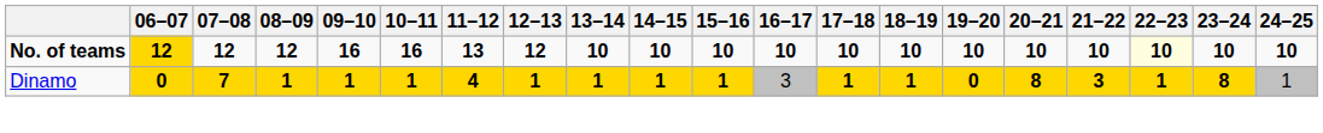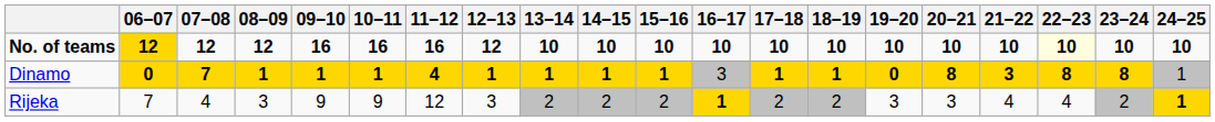No. of teams | 11–12: 13 -> 16
Dinamo | 22–23: 1 -> 8
+ row: Rijeka | 7 | 4 | 3 | 9 | 9 | 12 | 3 | 2 | 2 | 2 | 1 | 2 | 2 | 3 | 3 | 4 | 4 | 2 | 1
